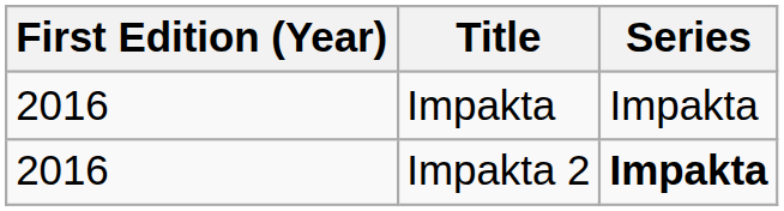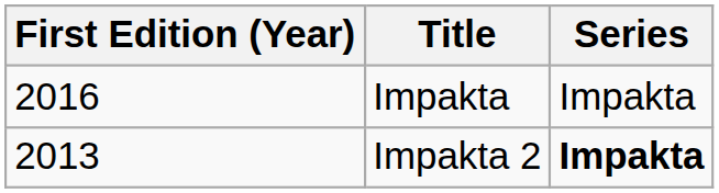Impakta 2 | First Edition (Year): 2016 -> 2013
